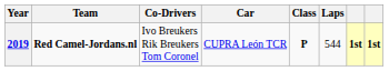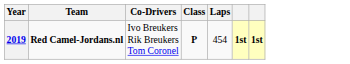- column: Car | CUPRA León TCR
2019 | Laps: 544 -> 454
